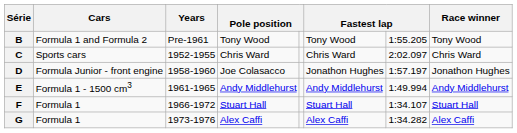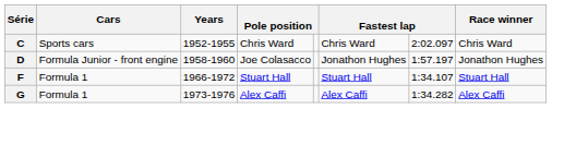- row: B | Formula 1 and Formula 2 | Pre-1961 | Tony Wood | Tony Wood | 1:55.205 | Tony Wood
- row: E | Formula 1 - 1500 cm3 | 1961-1965 | Andy Middlehurst | Andy Middlehurst | 1:49.994 | Andy Middlehurst
